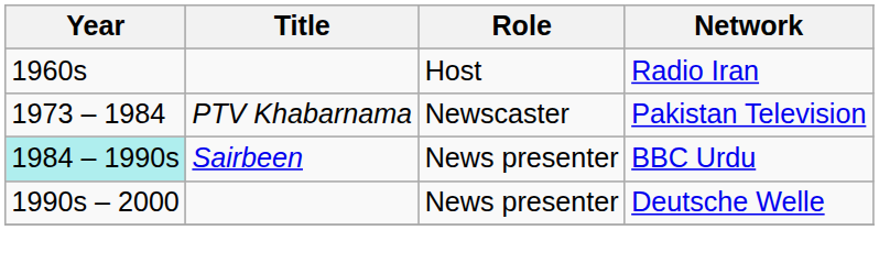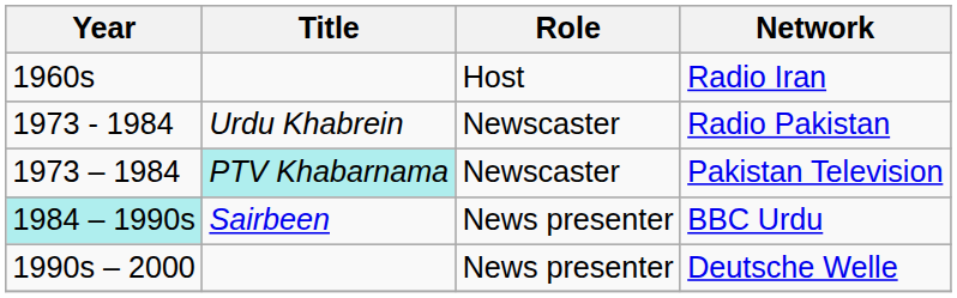+ row: 1973 - 1984 | Urdu Khabrein | Newscaster | Radio Pakistan
Pakistan Television | Title: no background -> paleturquoise background
